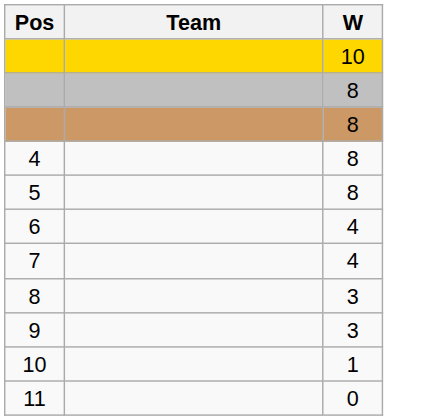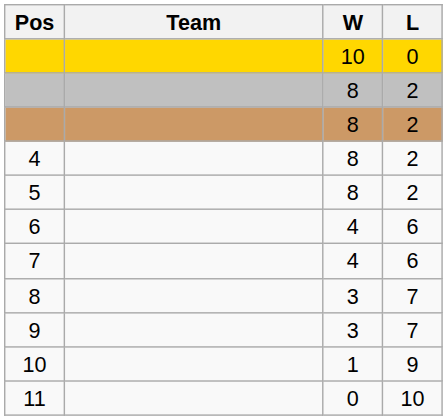+ column: L | 0 | 2 | 2 | 2 | 2 | 6 | 6 | 7 | 7 | 9 | 10
